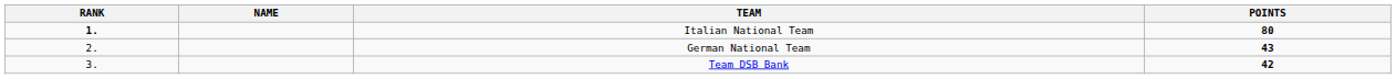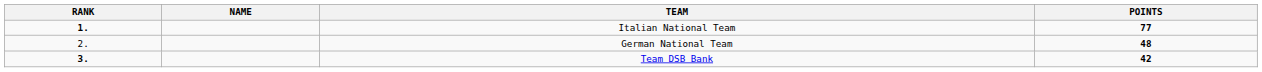Italian National Team | POINTS: 80 -> 77
German National Team | POINTS: 43 -> 48
Team DSB Bank | RANK: normal -> bold
